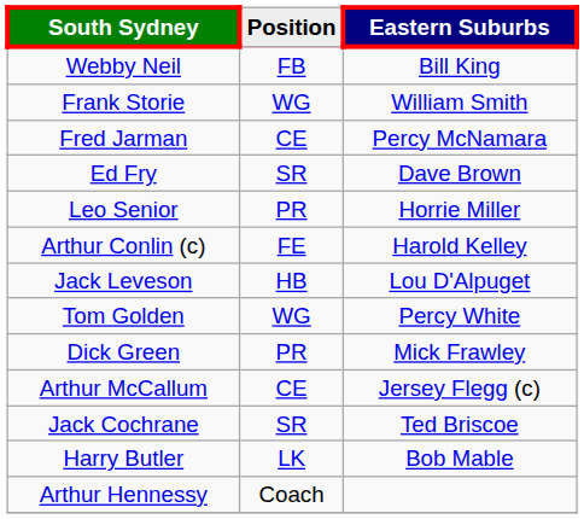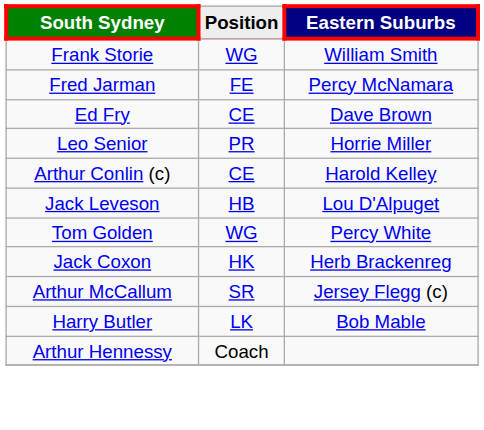- row: Webby Neil | FB | Bill King
Fred Jarman | Position: CE -> FE
Ed Fry | Position: SR -> CE
Arthur Conlin (c) | Position: FE -> CE
+ row: Jack Coxon | HK | Herb Brackenreg
- row: Dick Green | PR | Mick Frawley
Arthur McCallum | Position: CE -> SR
- row: Jack Cochrane | SR | Ted Briscoe
